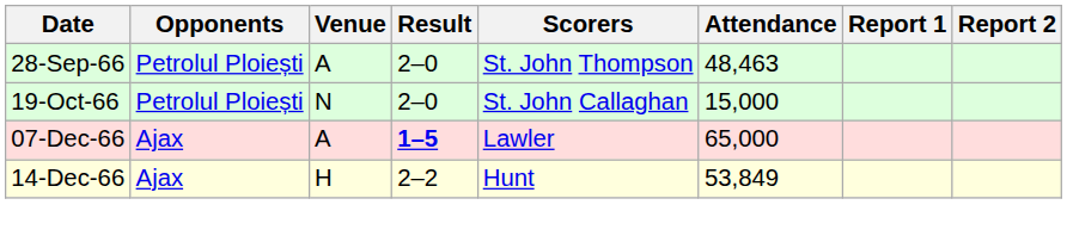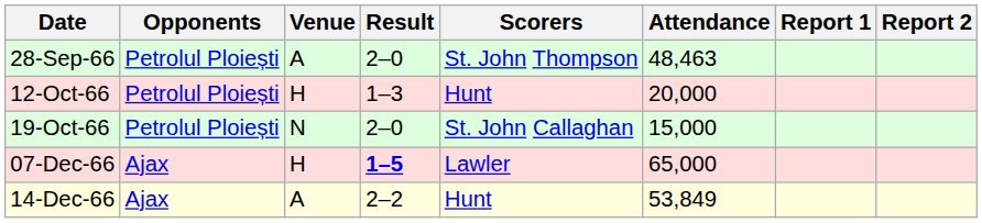+ row: 12-Oct-66 | Petrolul Ploiești | H | 1–3 | Hunt | 20,000
07-Dec-66 | Venue: A -> H
14-Dec-66 | Venue: H -> A
